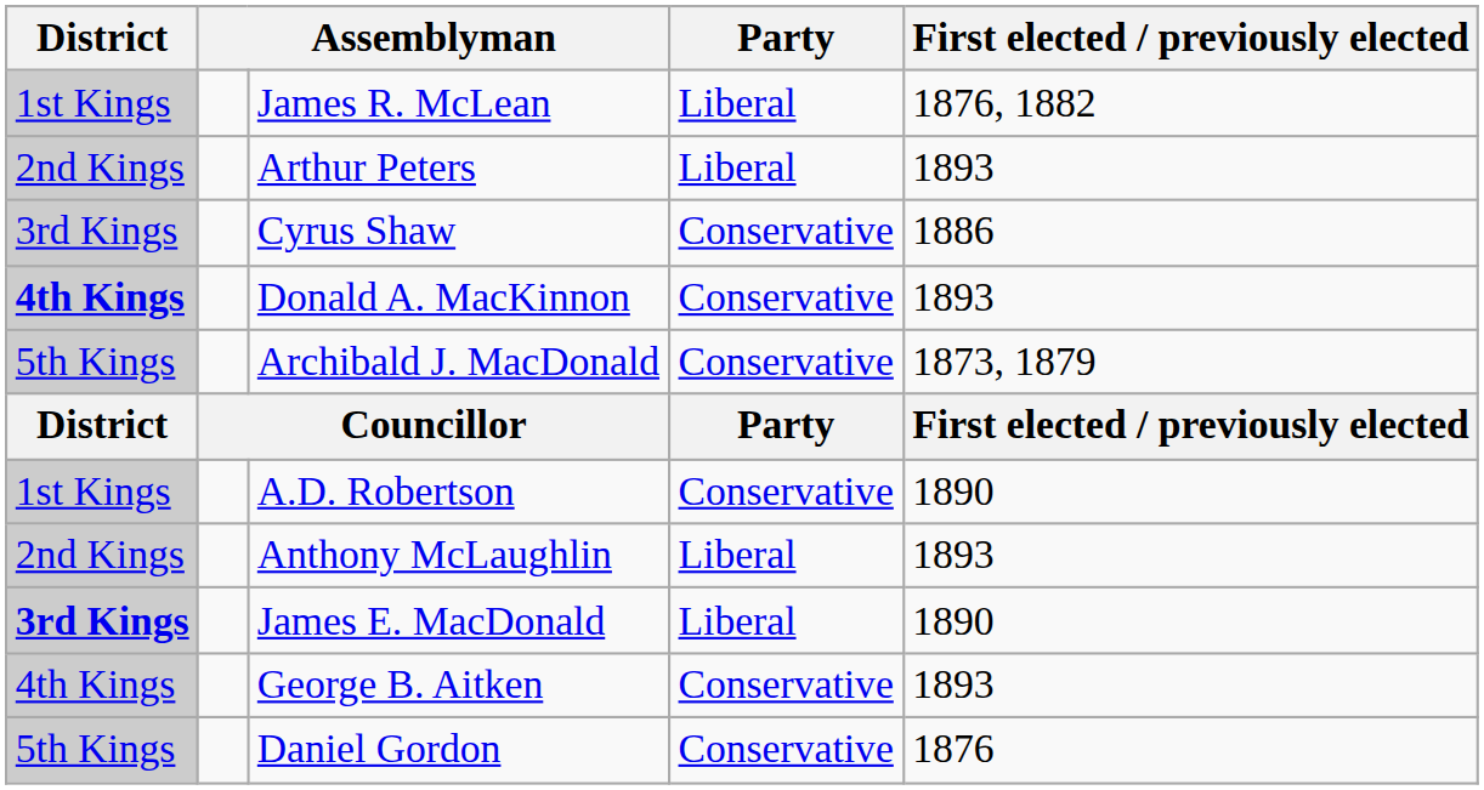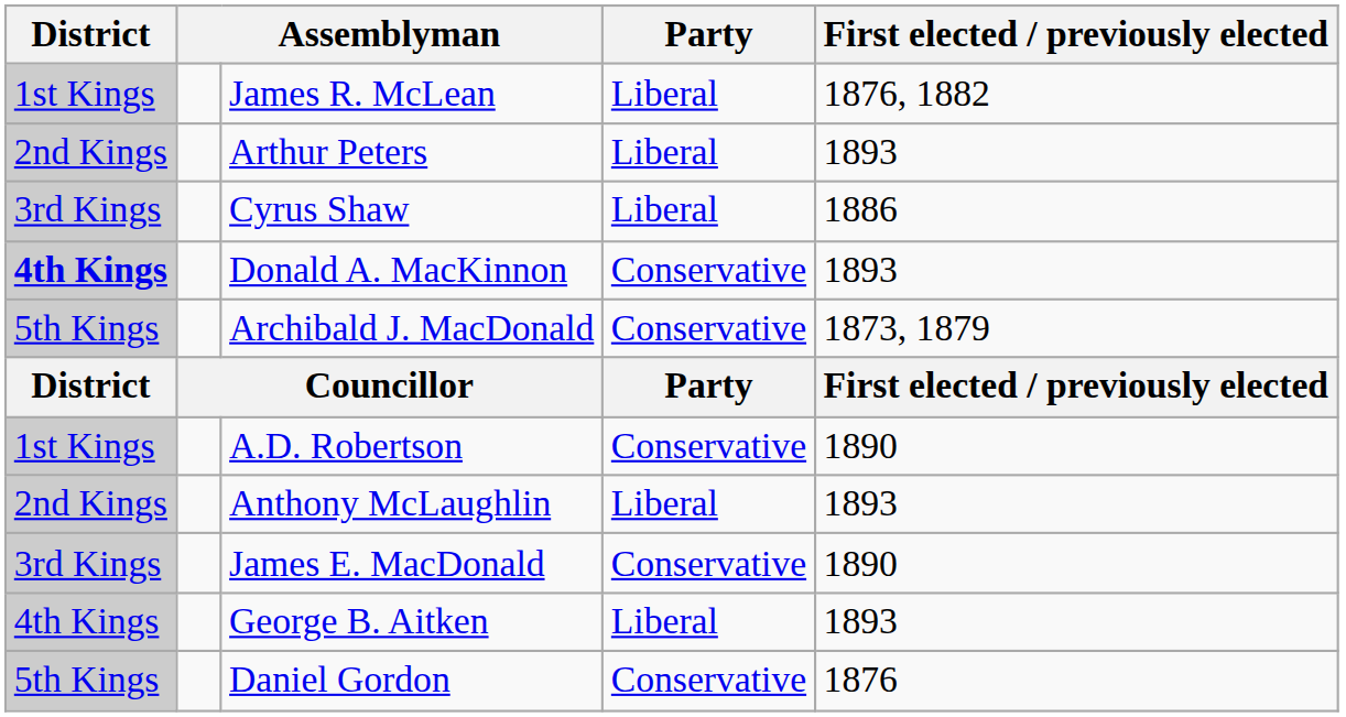Cyrus Shaw | Party: Conservative -> Liberal
James E. MacDonald | District: bold -> normal
James E. MacDonald | Party: Liberal -> Conservative
George B. Aitken | Party: Conservative -> Liberal
